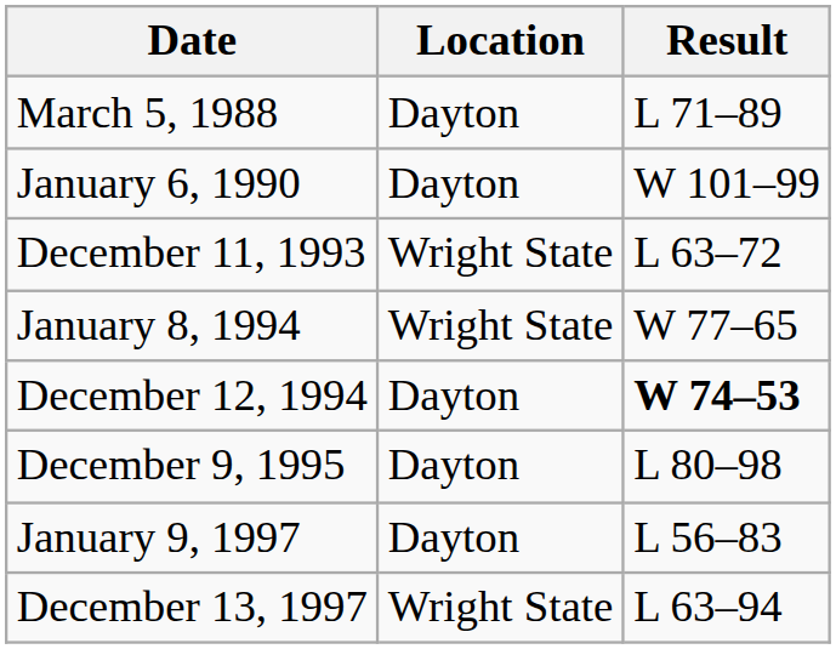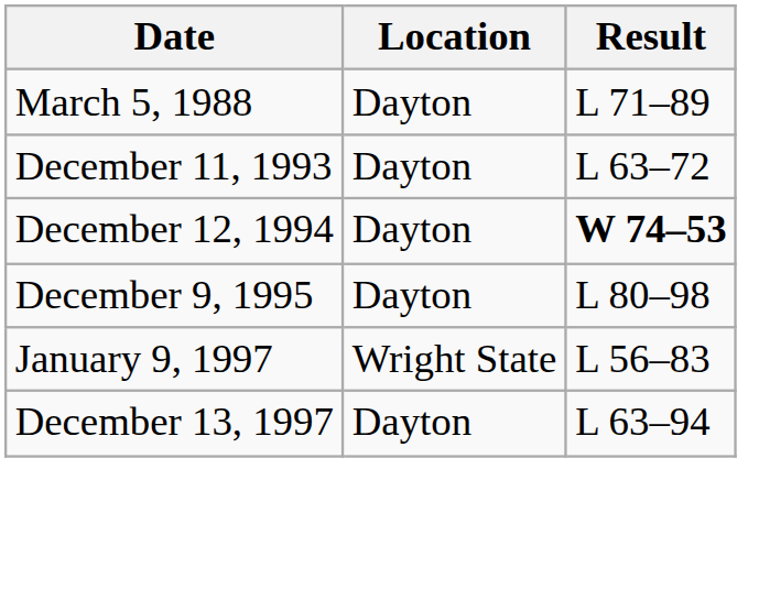- row: January 6, 1990 | Dayton | W 101–99
December 11, 1993 | Location: Wright State -> Dayton
- row: January 8, 1994 | Wright State | W 77–65
January 9, 1997 | Location: Dayton -> Wright State
December 13, 1997 | Location: Wright State -> Dayton
